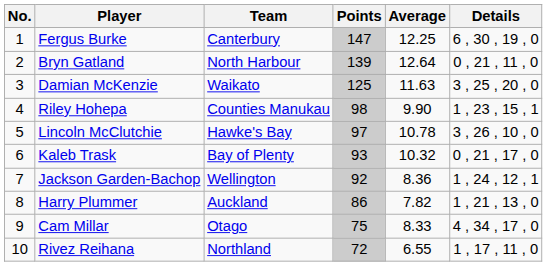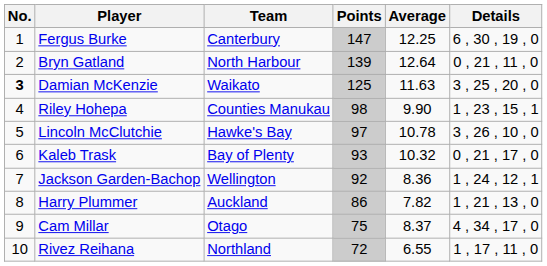Damian McKenzie | No.: normal -> bold
Cam Millar | Average: 8.33 -> 8.37
